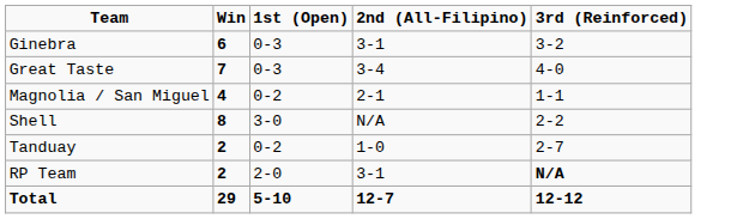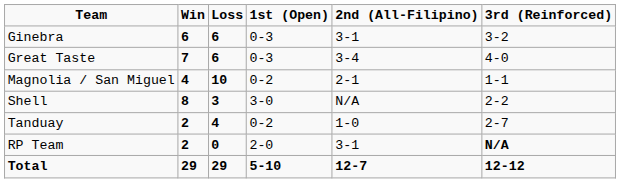+ column: Loss | 6 | 6 | 10 | 3 | 4 | 0 | 29
